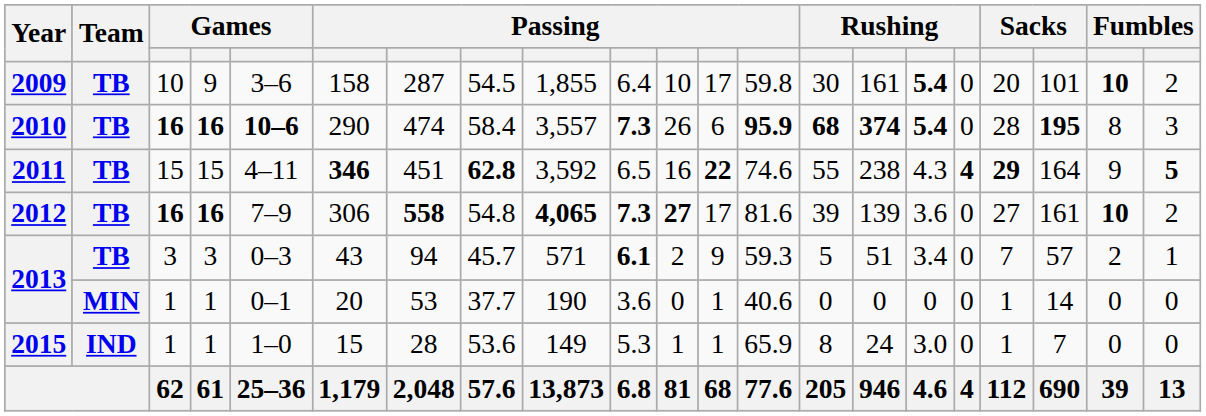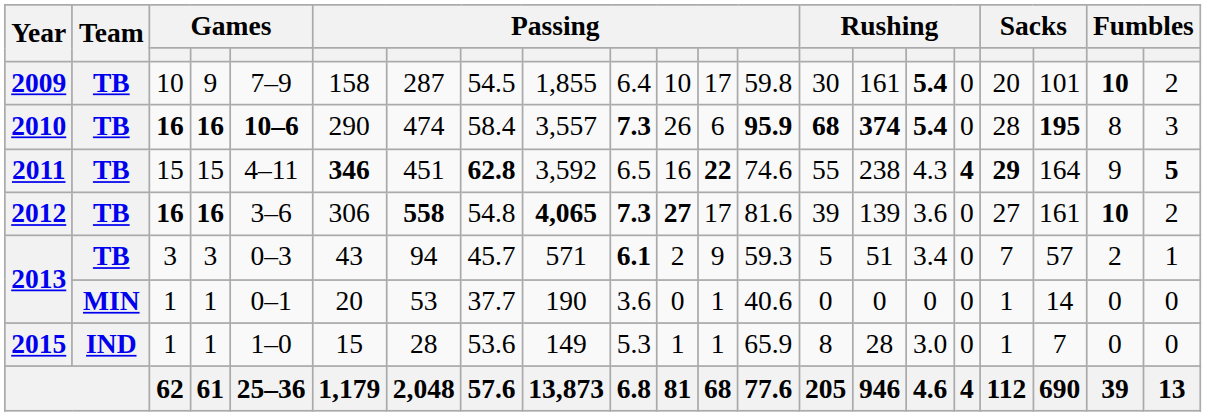2009 | column 5: 3–6 -> 7–9
2012 | column 5: 7–9 -> 3–6
2015 | column 15: 24 -> 28
